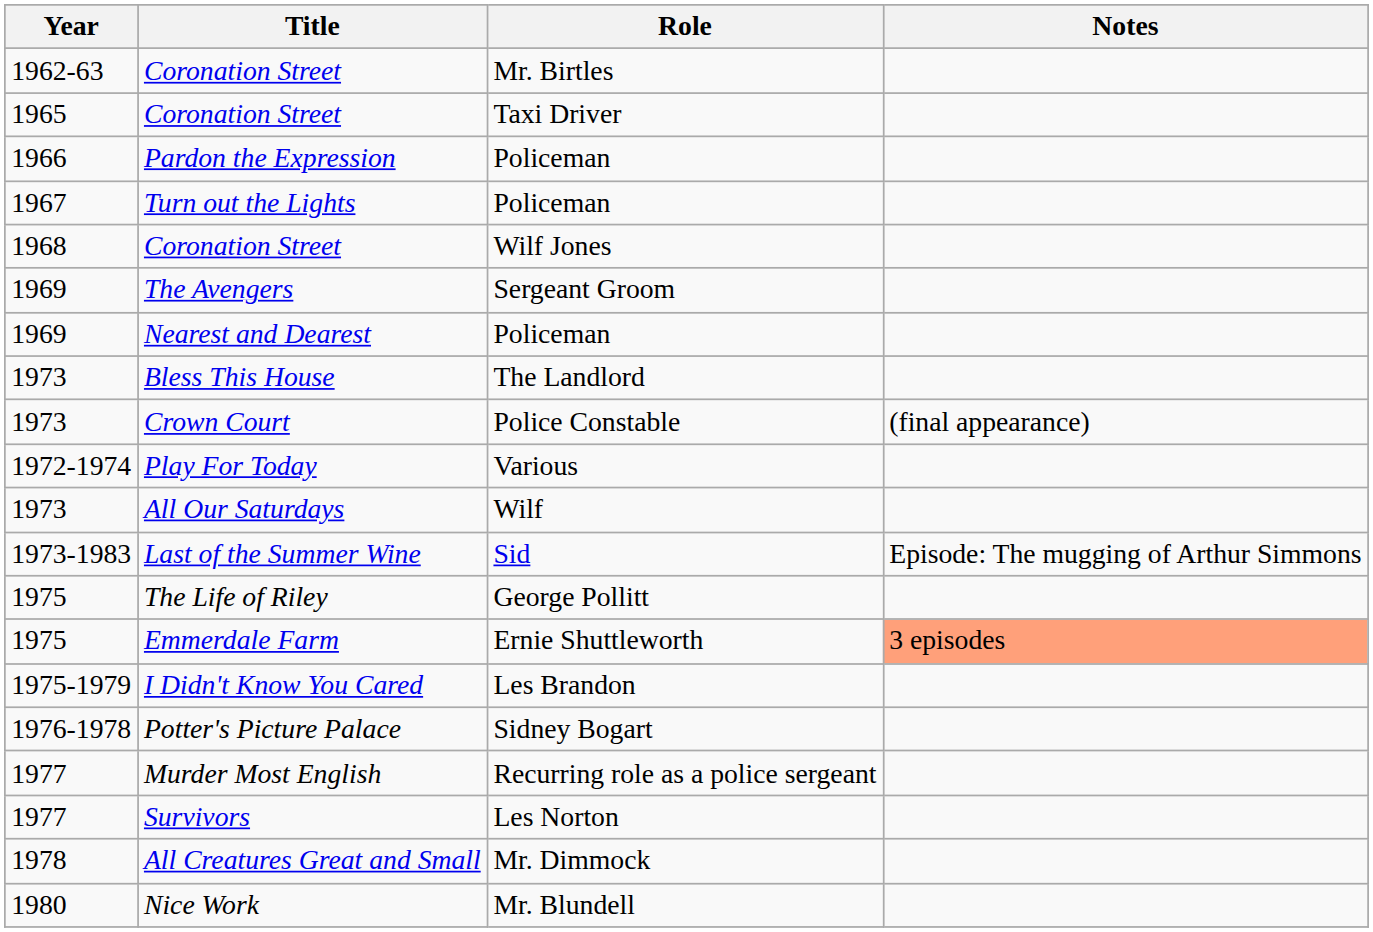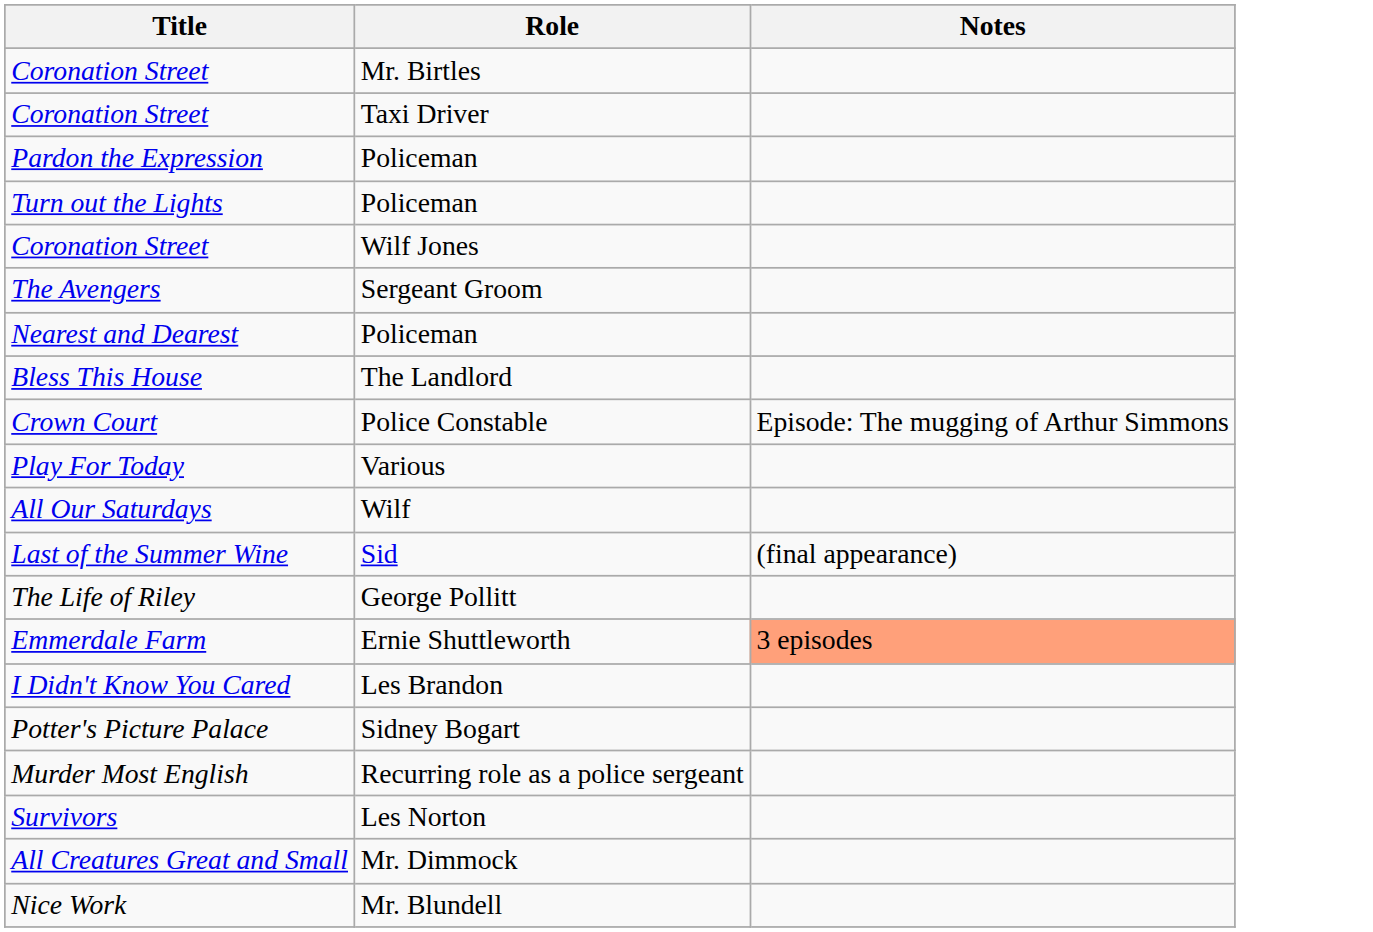- column: Year | 1962-63 | 1965 | 1966 | 1967 | 1968 | 1969 | 1969 | 1973 | 1973 | 1972-1974 | 1973 | 1973-1983 | 1975 | 1975 | 1975-1979 | 1976-1978 | 1977 | 1977 | 1978 | 1980
Crown Court | Notes: (final appearance) -> Episode: The mugging of Arthur Simmons
Last of the Summer Wine | Notes: Episode: The mugging of Arthur Simmons -> (final appearance)
